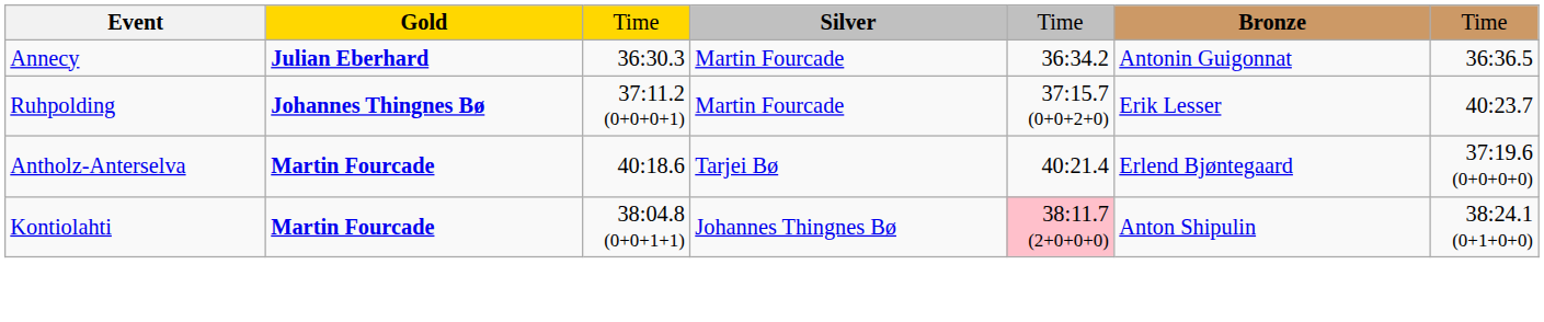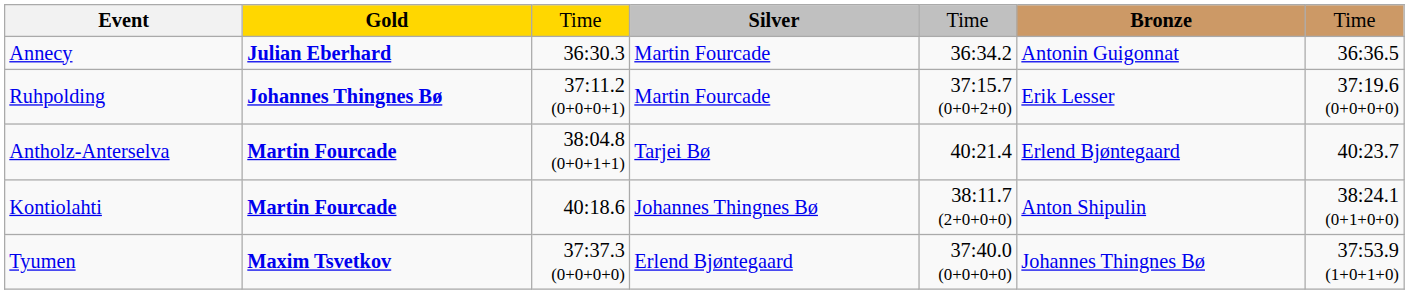Ruhpolding | column 7: 40:23.7 -> 37:19.6 (0+0+0+0)
Antholz-Anterselva | column 3: 40:18.6 -> 38:04.8 (0+0+1+1)
Antholz-Anterselva | column 7: 37:19.6 (0+0+0+0) -> 40:23.7
Kontiolahti | column 3: 38:04.8 (0+0+1+1) -> 40:18.6
Kontiolahti | column 5: pink background -> no background
+ row: Tyumen | Maxim Tsvetkov | 37:37.3 (0+0+0+0) | Erlend Bjøntegaard | 37:40.0 (0+0+0+0) | Johannes Thingnes Bø | 37:53.9 (1+0+1+0)
